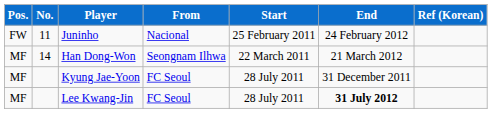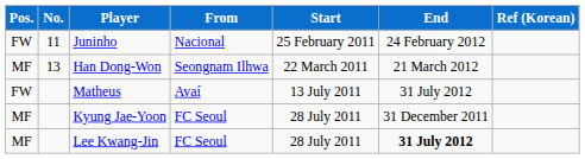Han Dong-Won | No.: 14 -> 13
+ row: FW | Matheus | Avaí | 13 July 2011 | 31 July 2012
